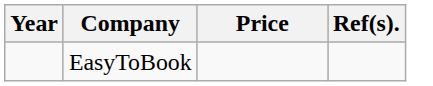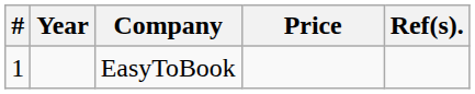+ column: # | 1
